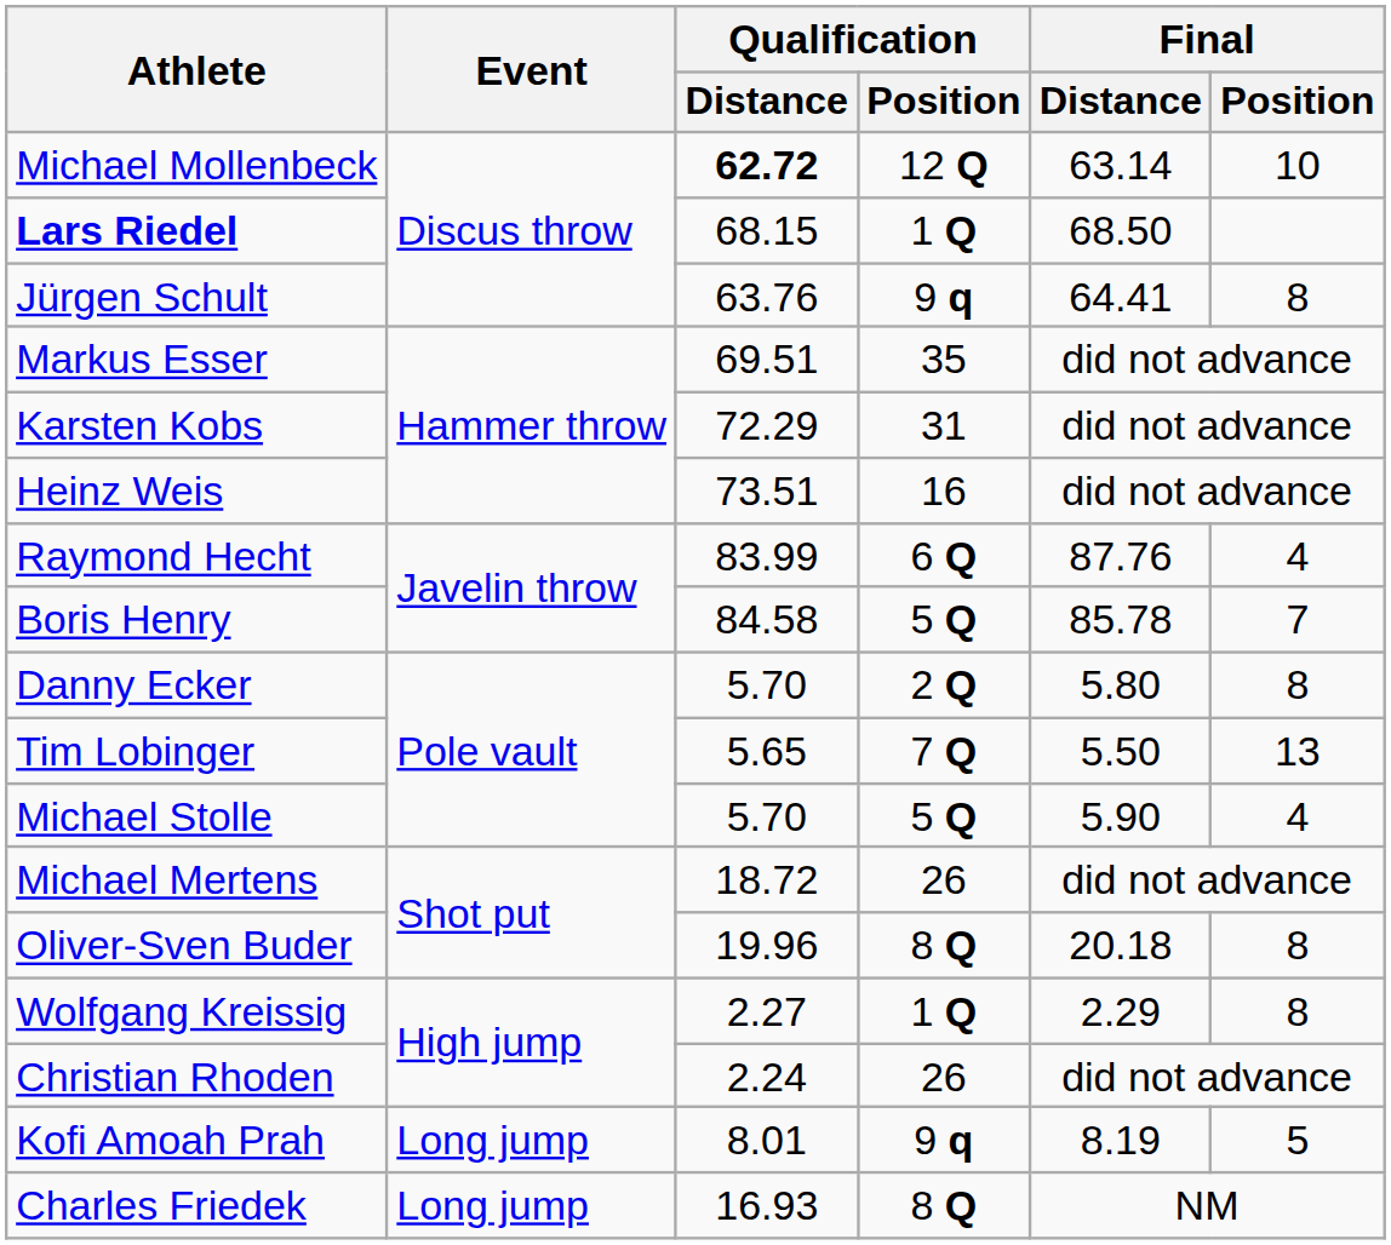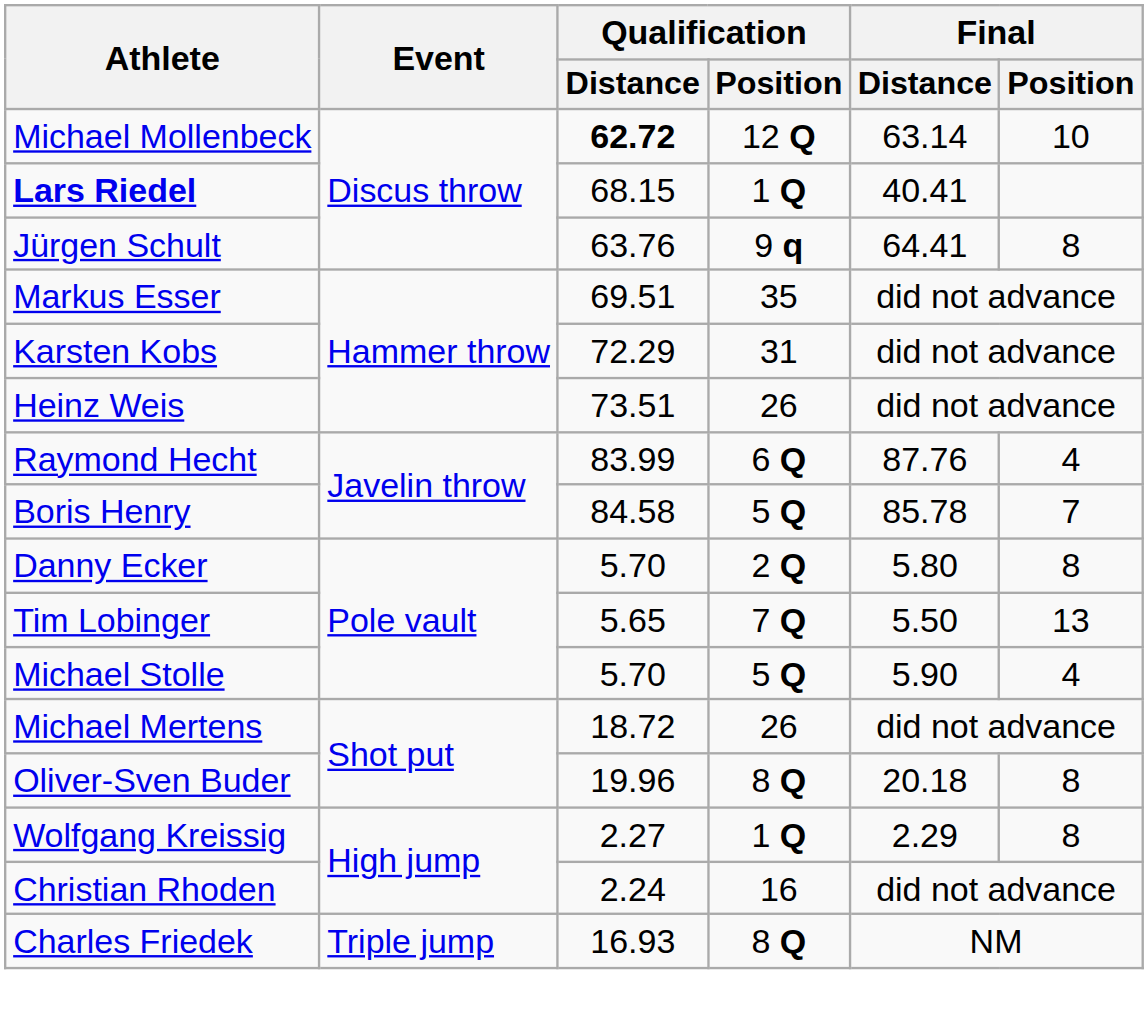Lars Riedel | Final / Distance: 68.50 -> 40.41
Heinz Weis | Qualification / Position: 16 -> 26
Christian Rhoden | Qualification / Position: 26 -> 16
- row: Kofi Amoah Prah | Long jump | 8.01 | 9 q | 8.19 | 5
Charles Friedek | Event: Long jump -> Triple jump
